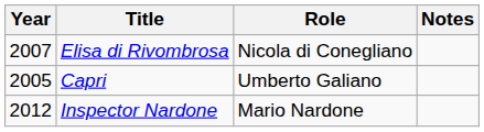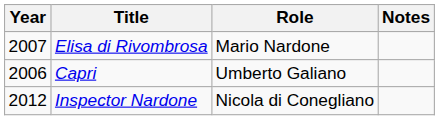Elisa di Rivombrosa | Role: Nicola di Conegliano -> Mario Nardone
Capri | Year: 2005 -> 2006
Inspector Nardone | Role: Mario Nardone -> Nicola di Conegliano
